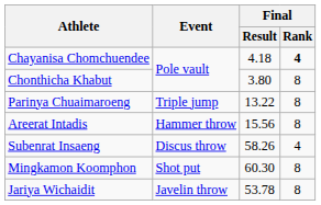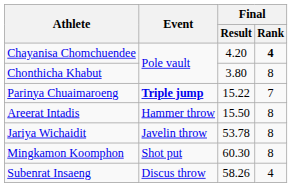Chayanisa Chomchuendee | Final / Result: 4.18 -> 4.20
Parinya Chuaimaroeng | Event: normal -> bold
Parinya Chuaimaroeng | Final / Result: 13.22 -> 15.22
Parinya Chuaimaroeng | Final / Rank: 8 -> 7
Areerat Intadis | Final / Result: 15.56 -> 15.50
rows swapped: Subenrat Insaeng <-> Jariya Wichaidit
